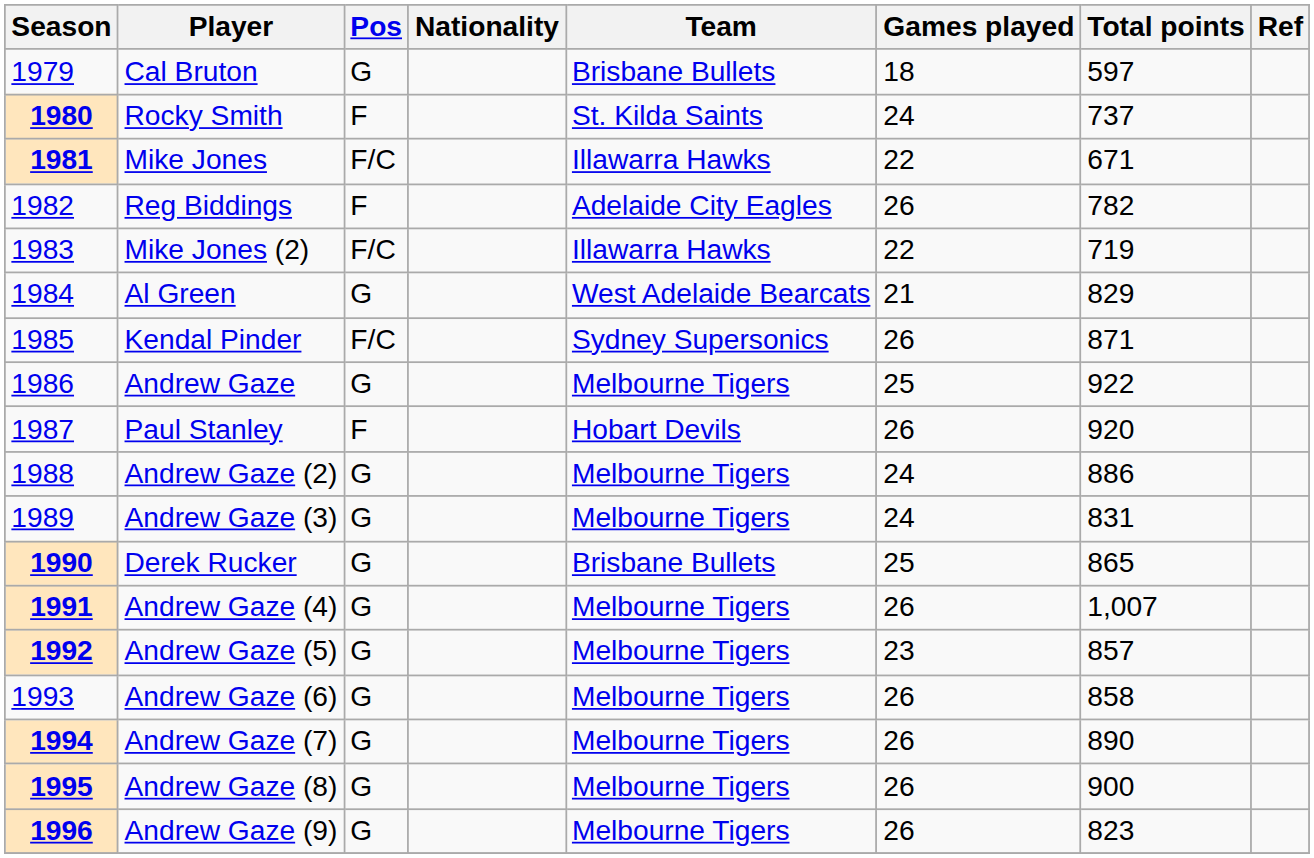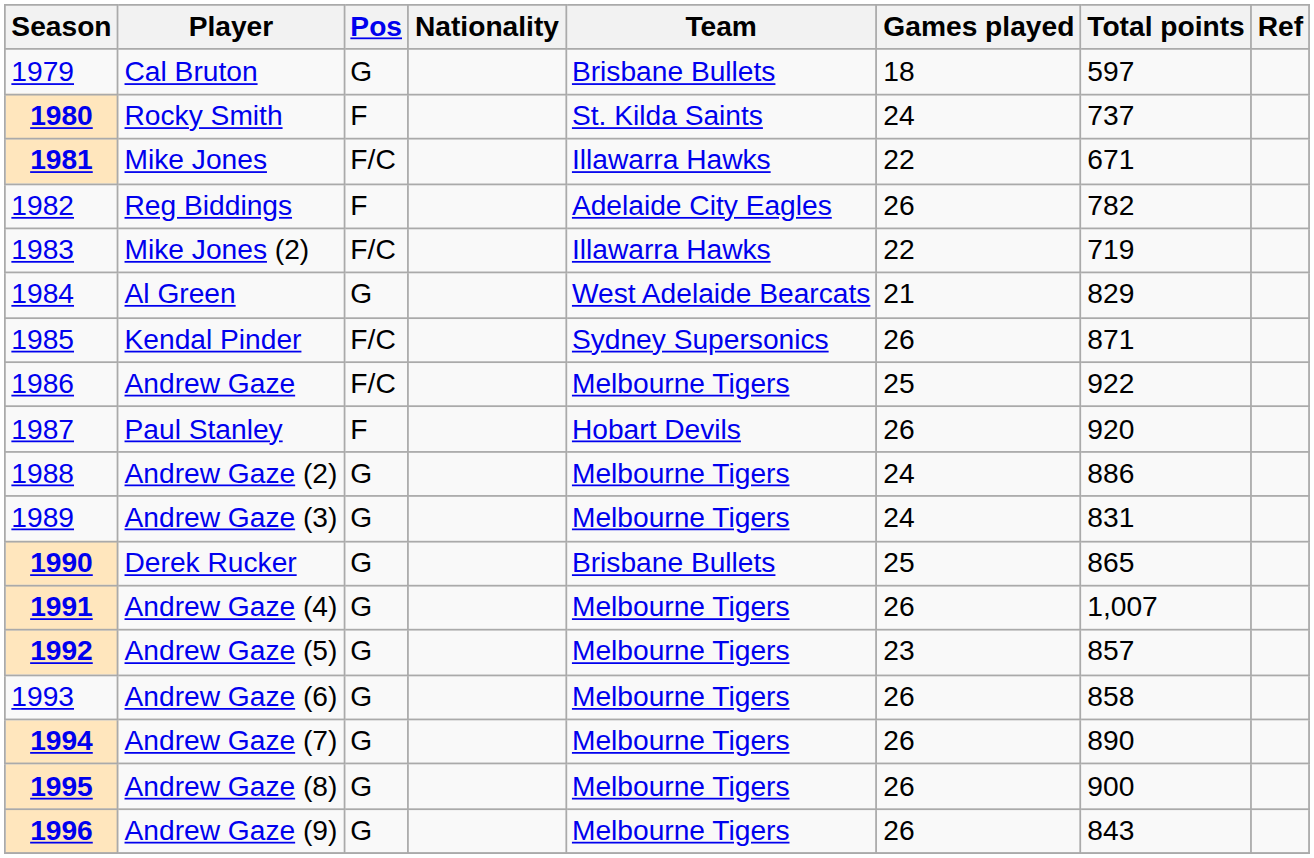Andrew Gaze | Pos: G -> F/C
Andrew Gaze (9) | Total points: 823 -> 843
